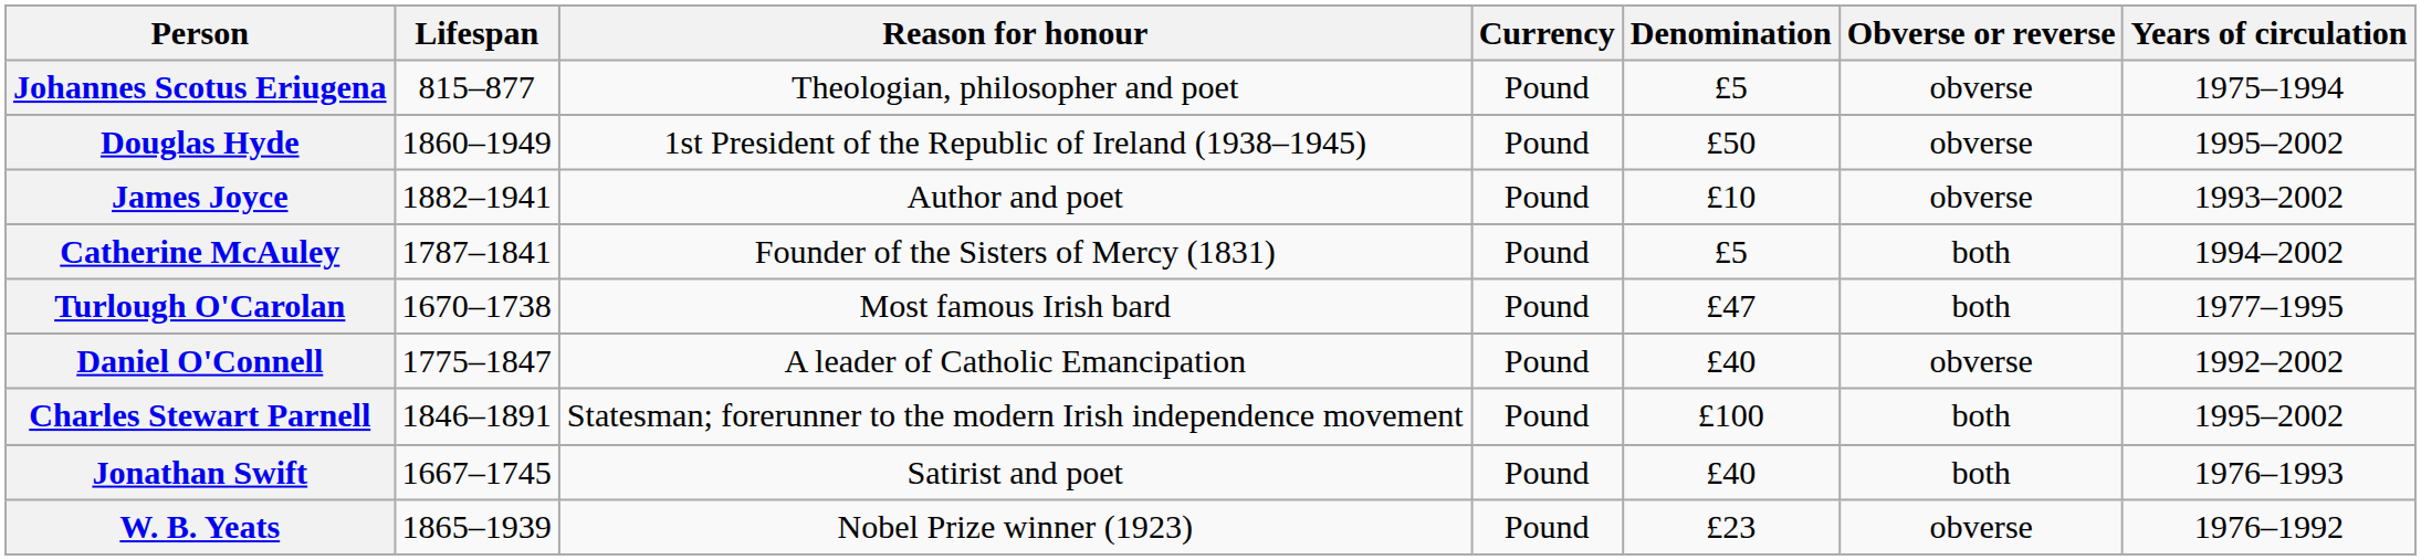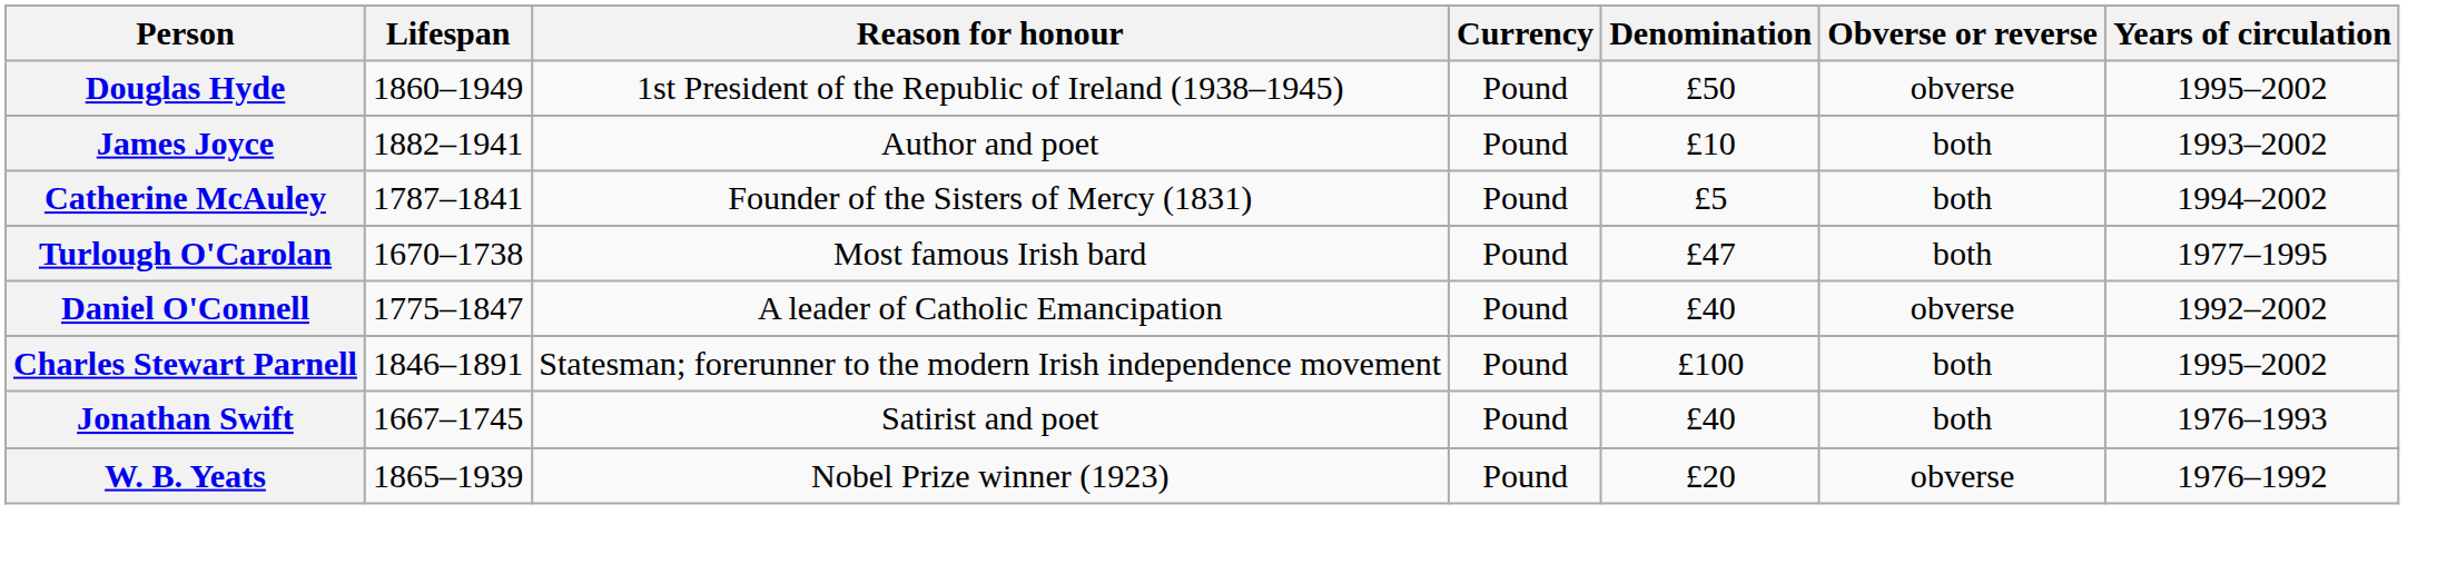- row: Johannes Scotus Eriugena | 815–877 | Theologian, philosopher and poet | Pound | £5 | obverse | 1975–1994
James Joyce | Obverse or reverse: obverse -> both
W. B. Yeats | Denomination: £23 -> £20
